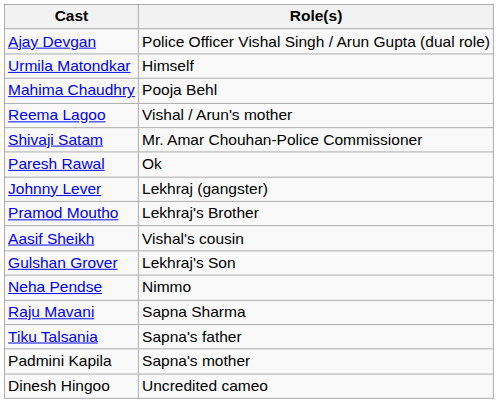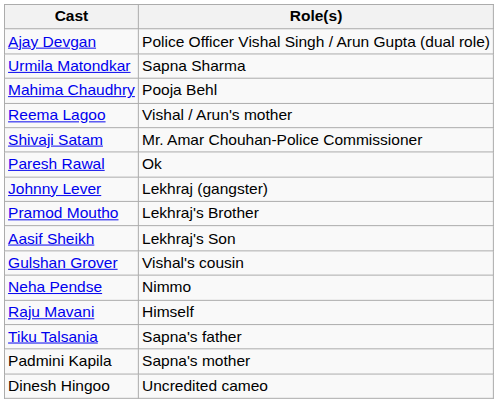Urmila Matondkar | Role(s): Himself -> Sapna Sharma
Aasif Sheikh | Role(s): Vishal's cousin -> Lekhraj's Son
Gulshan Grover | Role(s): Lekhraj's Son -> Vishal's cousin
Raju Mavani | Role(s): Sapna Sharma -> Himself
